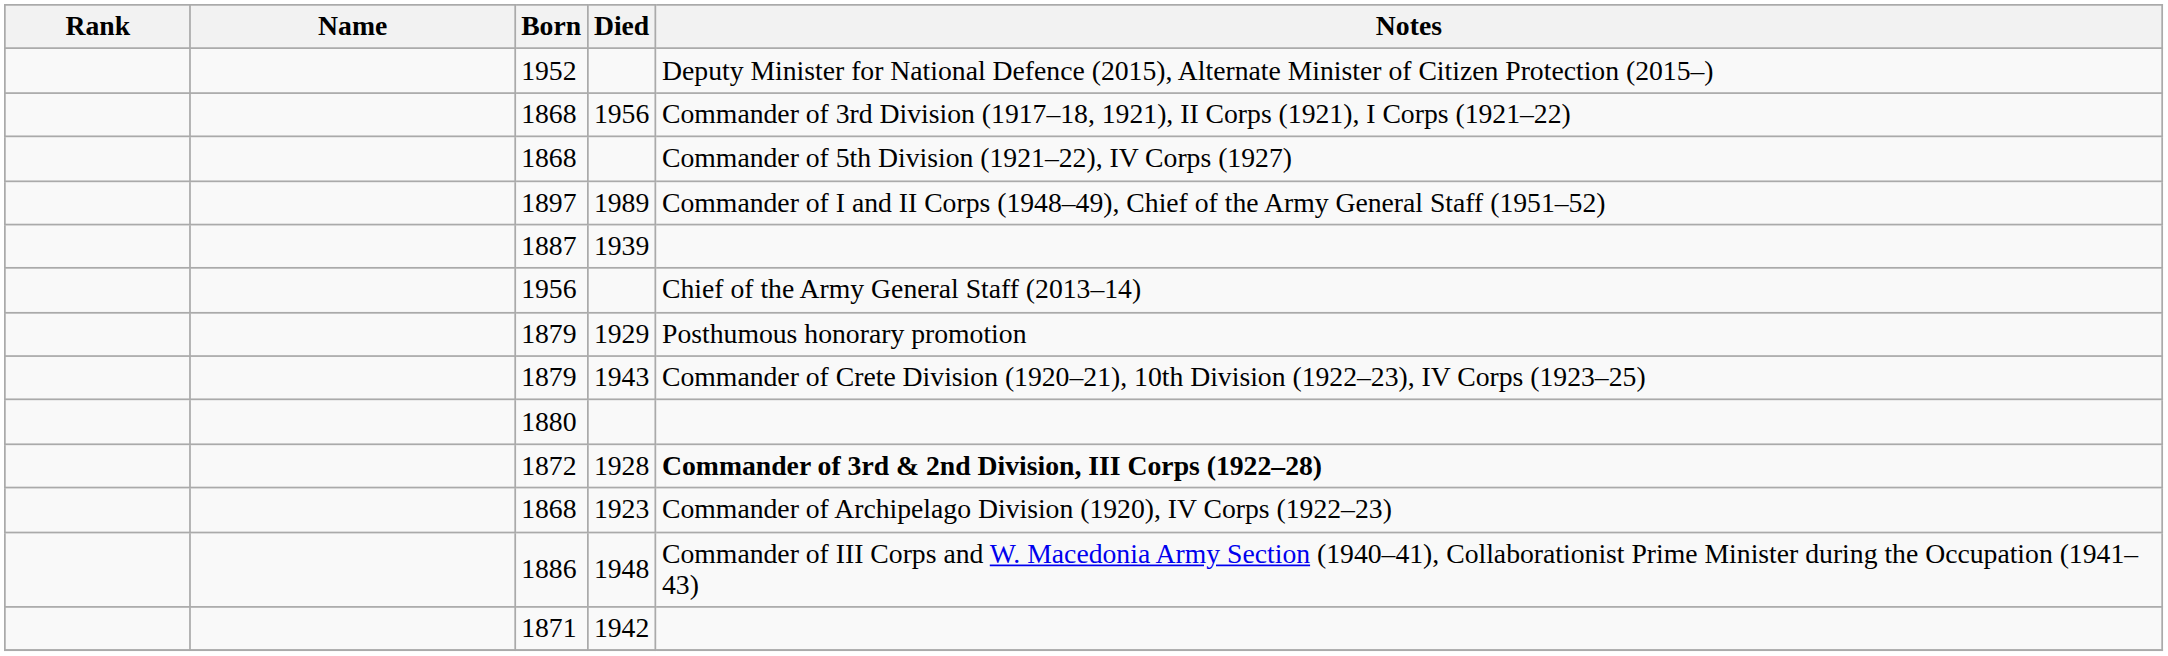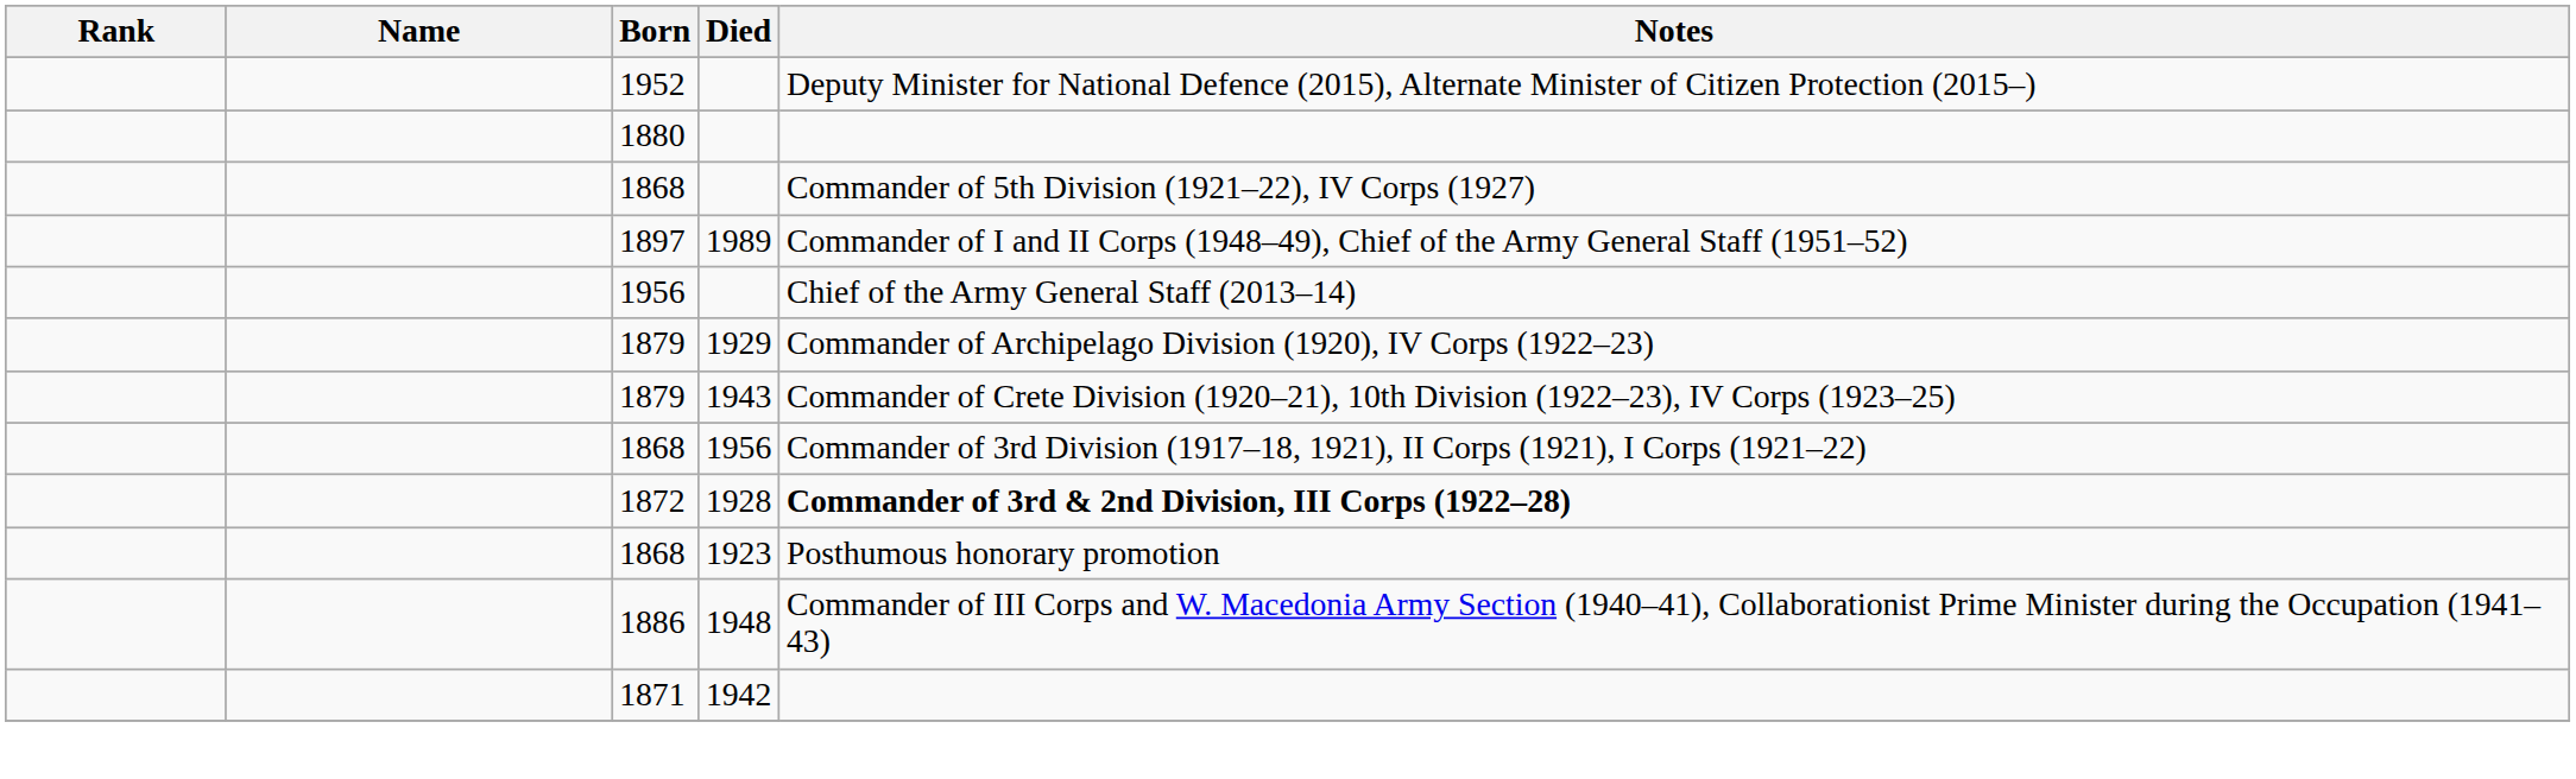rows swapped: 1868 / 1956 <-> 1880
- row: 1887 | 1939
1879 / 1929 | Notes: Posthumous honorary promotion -> Commander of Archipelago Division (1920), IV Corps (1922–23)
1868 / 1923 | Notes: Commander of Archipelago Division (1920), IV Corps (1922–23) -> Posthumous honorary promotion
